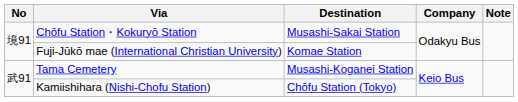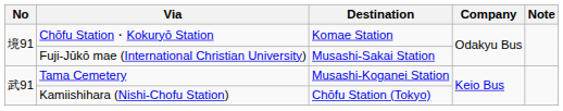Chōfu Station・Kokuryō Station | Destination: Musashi-Sakai Station -> Komae Station
Fuji-Jūkō mae (International Christian University) | Destination: Komae Station -> Musashi-Sakai Station
